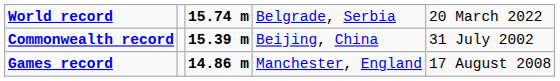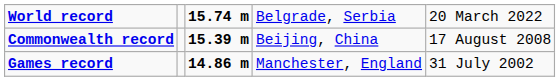Commonwealth record | column 5: 31 July 2002 -> 17 August 2008
Games record | column 5: 17 August 2008 -> 31 July 2002
